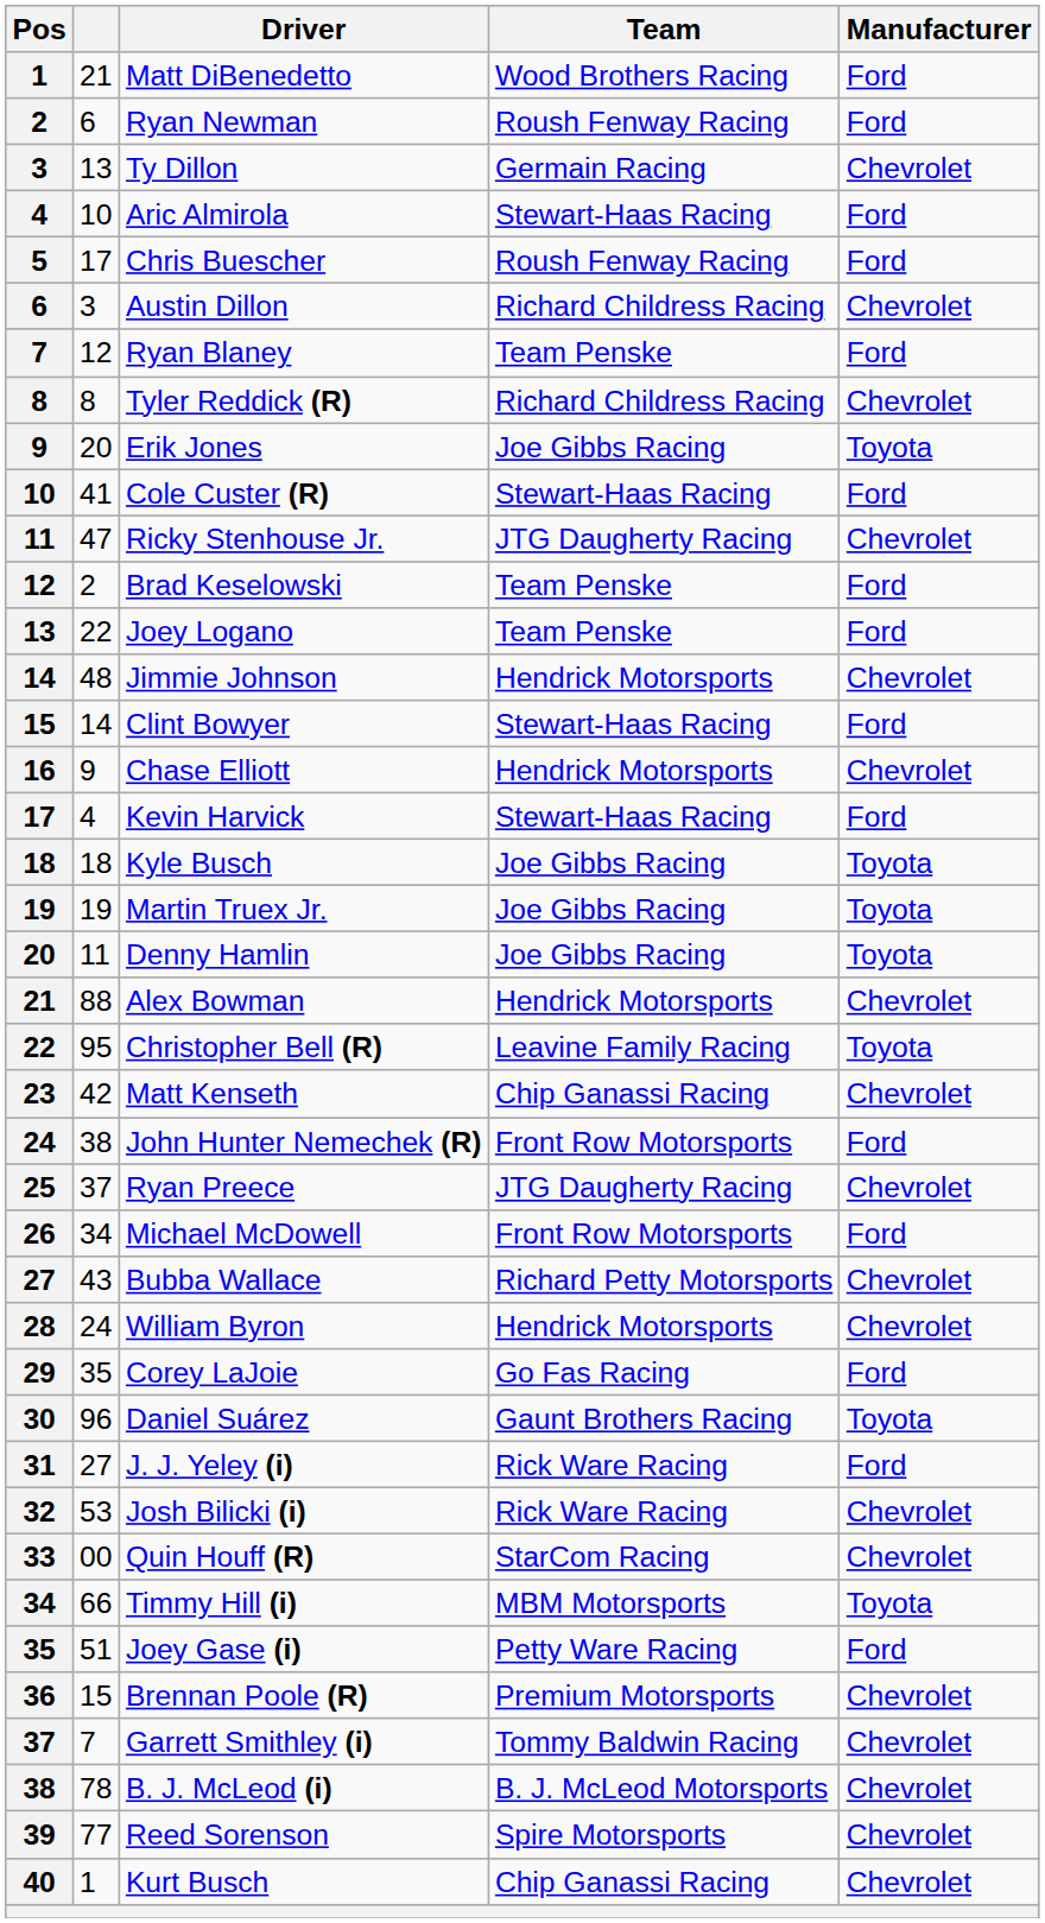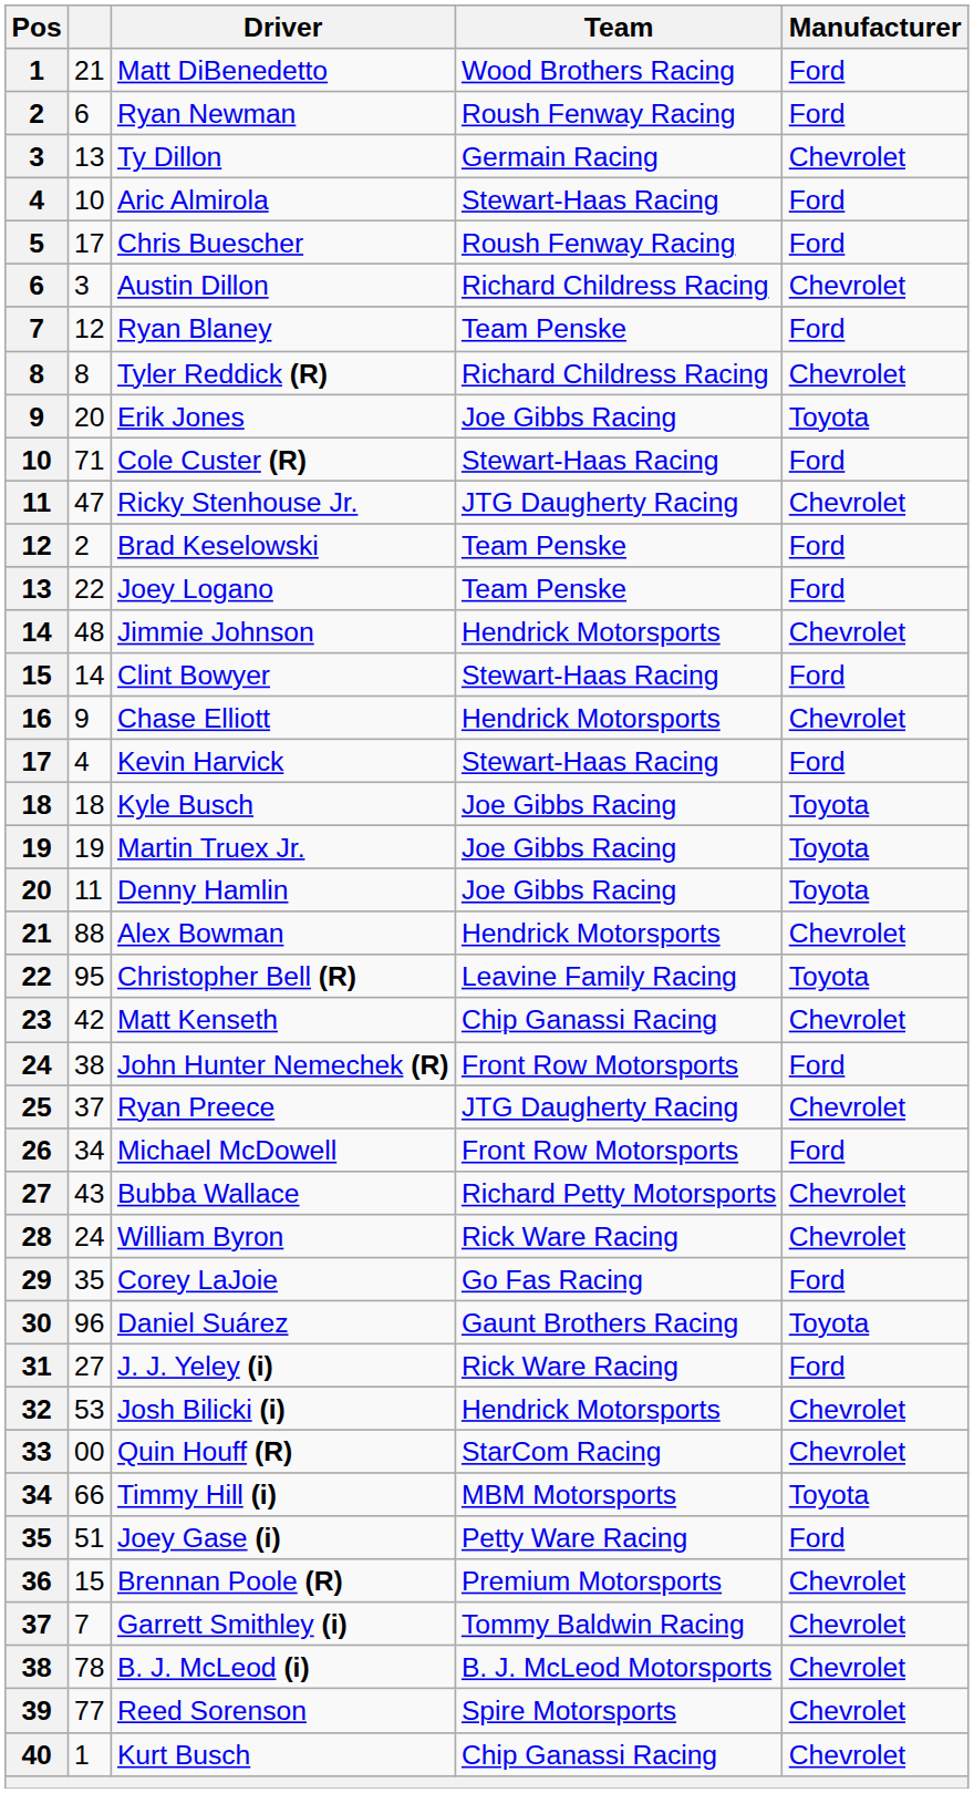Cole Custer (R) | column 2: 41 -> 71
William Byron | Team: Hendrick Motorsports -> Rick Ware Racing
Josh Bilicki (i) | Team: Rick Ware Racing -> Hendrick Motorsports
